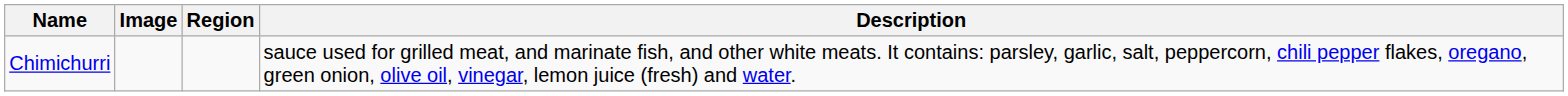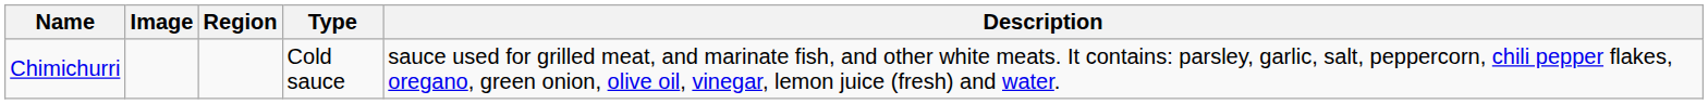+ column: Type | Cold sauce
